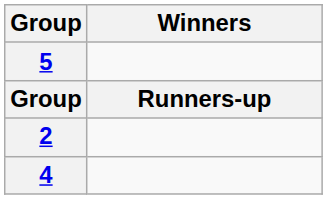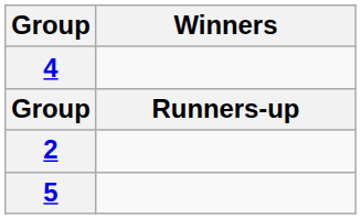rows swapped: 5 <-> 4
